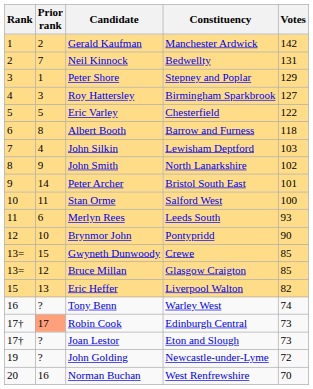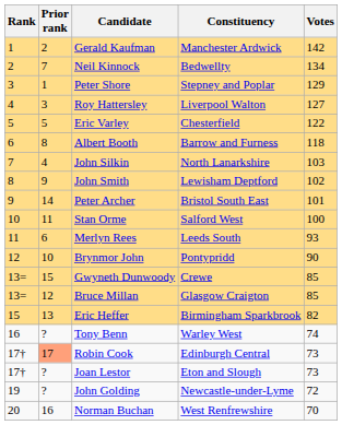Neil Kinnock | Votes: 131 -> 134
Roy Hattersley | Constituency: Birmingham Sparkbrook -> Liverpool Walton
John Silkin | Constituency: Lewisham Deptford -> North Lanarkshire
John Smith | Constituency: North Lanarkshire -> Lewisham Deptford
Eric Heffer | Constituency: Liverpool Walton -> Birmingham Sparkbrook
